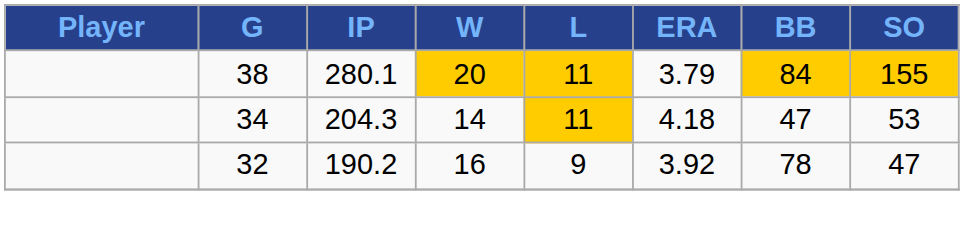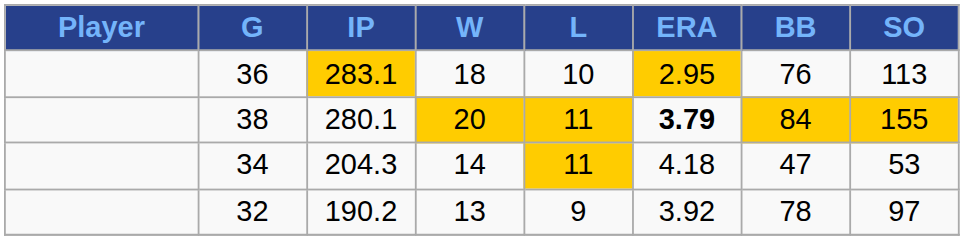+ row: 36 | 283.1 | 18 | 10 | 2.95 | 76 | 113
38 | ERA: normal -> bold
32 | W: 16 -> 13
32 | SO: 47 -> 97
